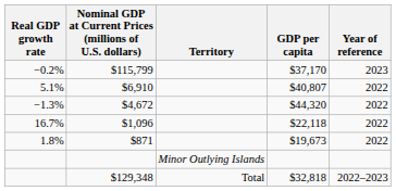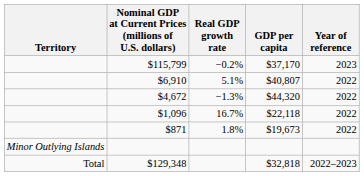columns swapped: Territory <-> Real GDP growth rate
